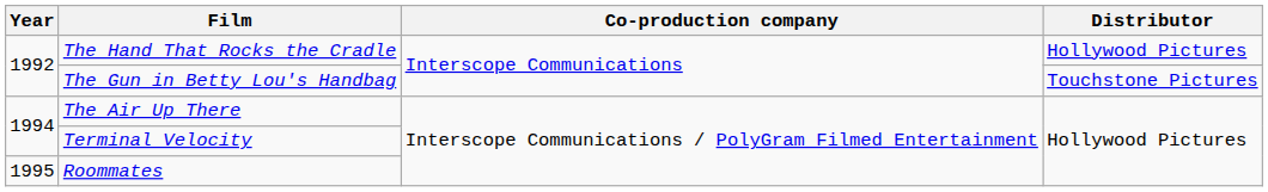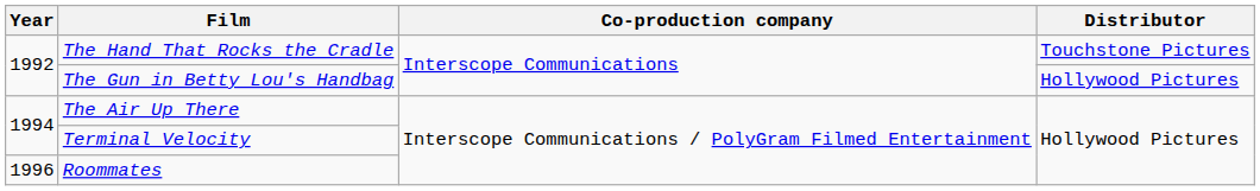The Hand That Rocks the Cradle | Distributor: Hollywood Pictures -> Touchstone Pictures
The Gun in Betty Lou's Handbag | Distributor: Touchstone Pictures -> Hollywood Pictures
Roommates | Year: 1995 -> 1996
